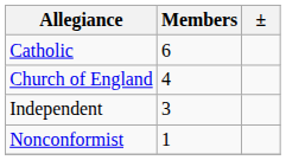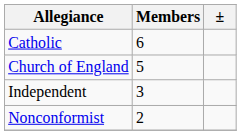Church of England | Members: 4 -> 5
Nonconformist | Members: 1 -> 2
